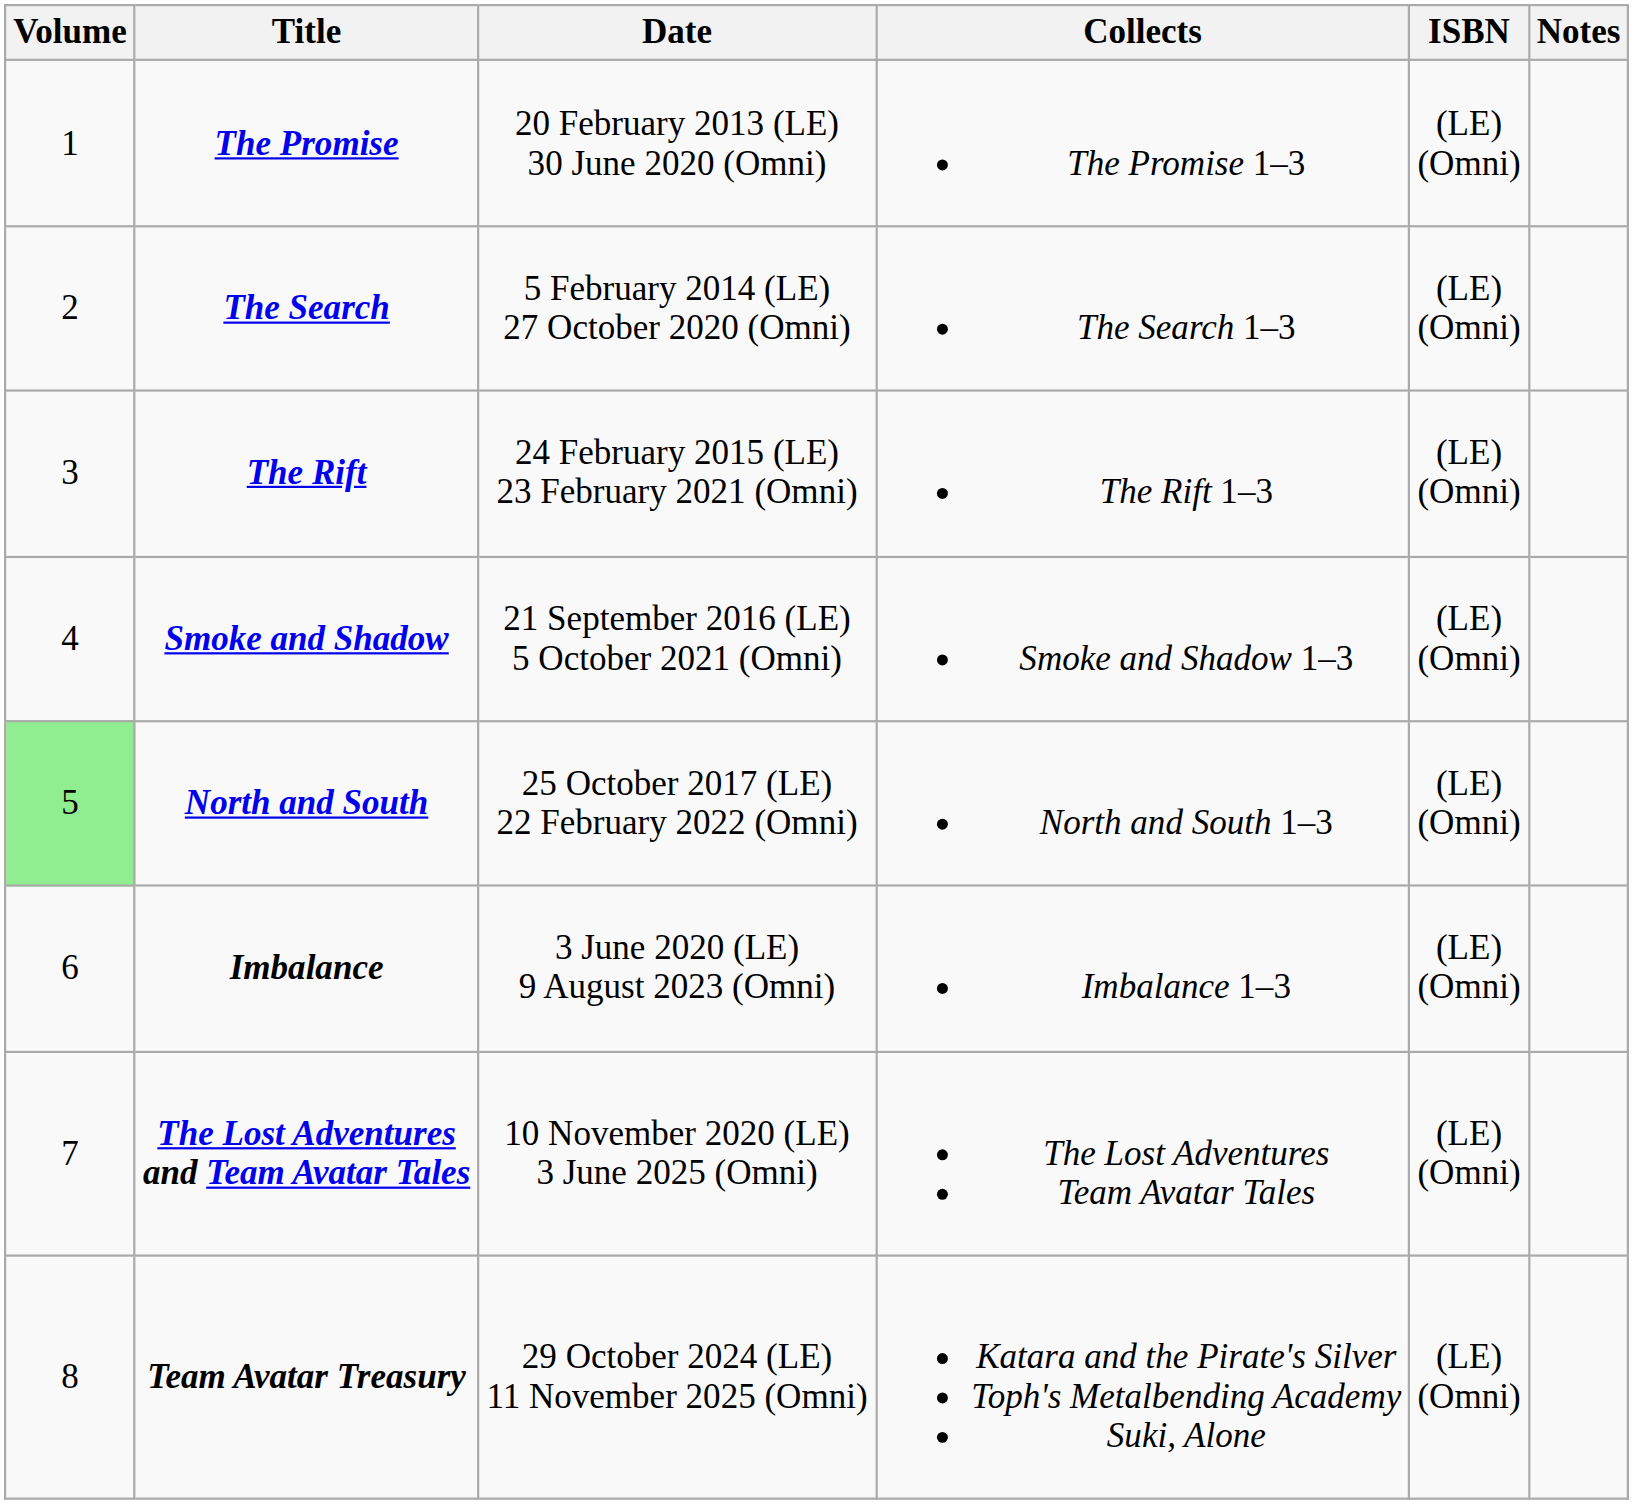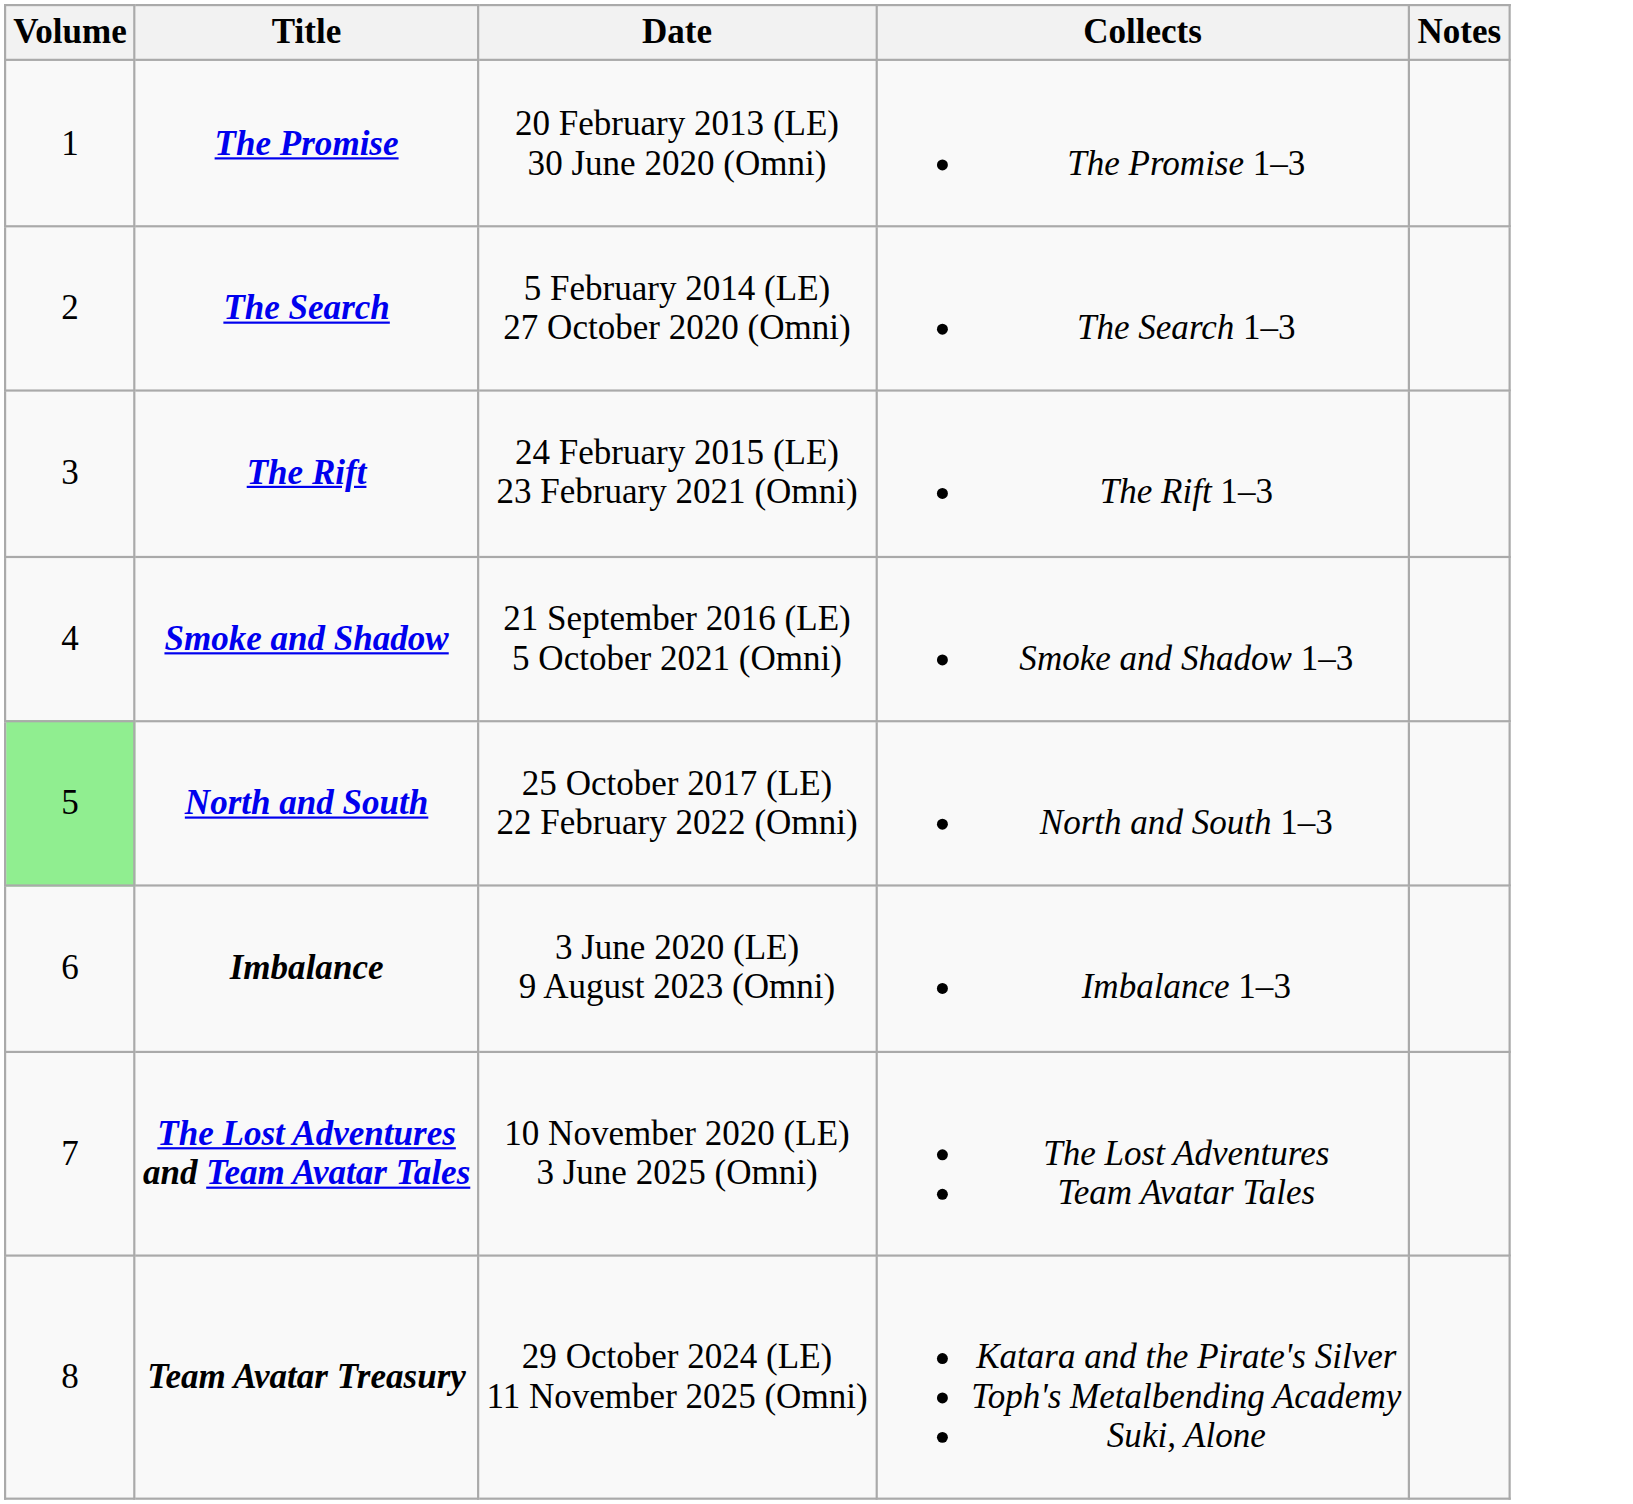- column: ISBN | (LE) (Omni) | (LE) (Omni) | (LE) (Omni) | (LE) (Omni) | (LE) (Omni) | (LE) (Omni) | (LE) (Omni) | (LE) (Omni)
